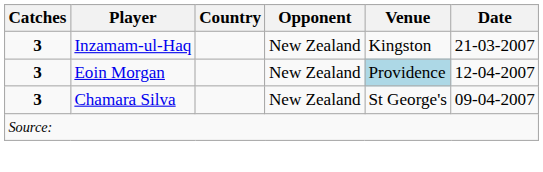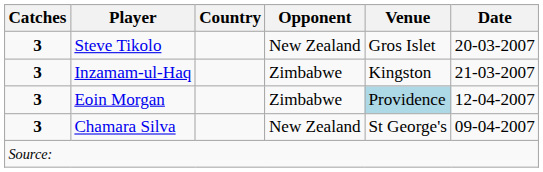+ row: 3 | Steve Tikolo | New Zealand | Gros Islet | 20-03-2007
Inzamam-ul-Haq | Opponent: New Zealand -> Zimbabwe
Eoin Morgan | Opponent: New Zealand -> Zimbabwe
